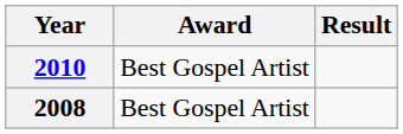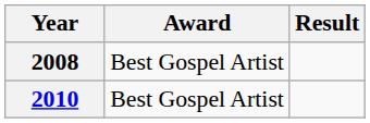rows swapped: 2008 <-> 2010
